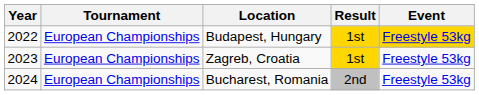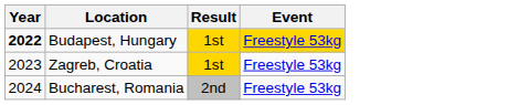- column: Tournament | European Championships | European Championships | European Championships
Budapest, Hungary | Year: normal -> bold
